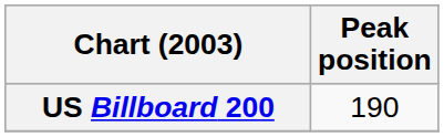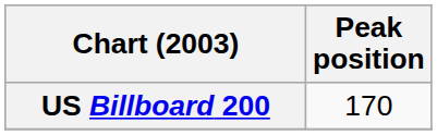US Billboard 200 | Peak position: 190 -> 170
